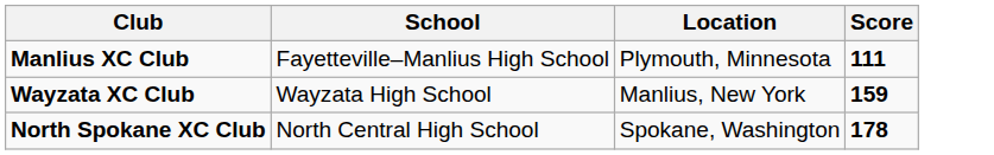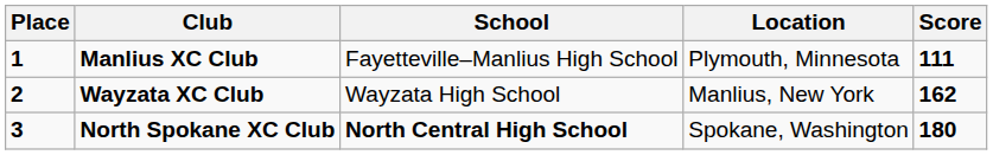+ column: Place | 1 | 2 | 3
Wayzata XC Club | Score: 159 -> 162
North Spokane XC Club | School: normal -> bold
North Spokane XC Club | Score: 178 -> 180
